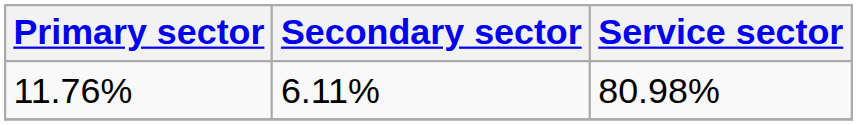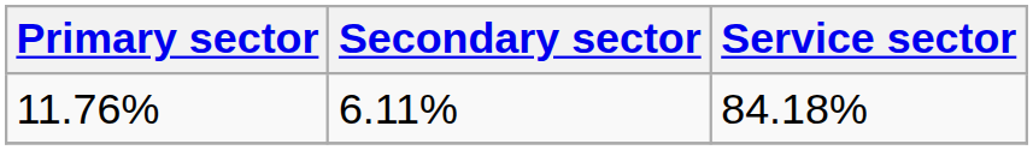11.76% | Service sector: 80.98% -> 84.18%
